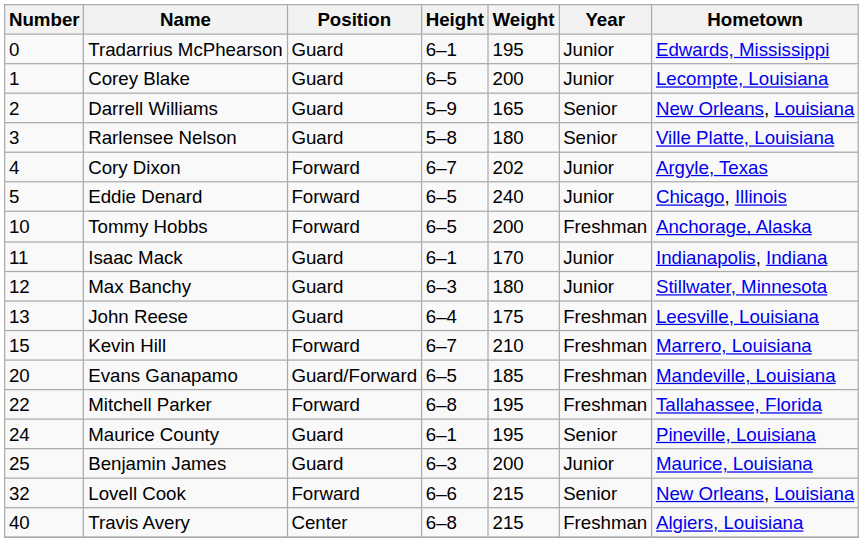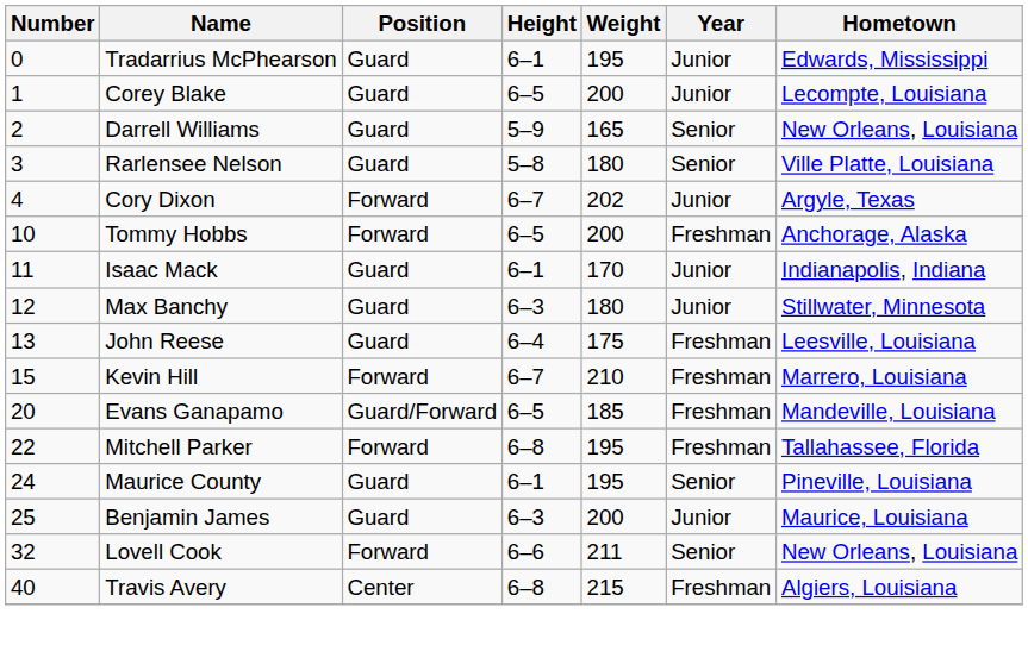- row: 5 | Eddie Denard | Forward | 6–5 | 240 | Junior | Chicago, Illinois
Lovell Cook | Weight: 215 -> 211
